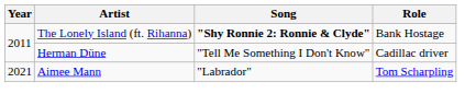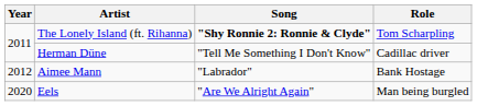The Lonely Island (ft. Rihanna) | Role: Bank Hostage -> Tom Scharpling
Aimee Mann | Year: 2021 -> 2012
Aimee Mann | Role: Tom Scharpling -> Bank Hostage
+ row: 2020 | Eels | "Are We Alright Again" | Man being burgled
